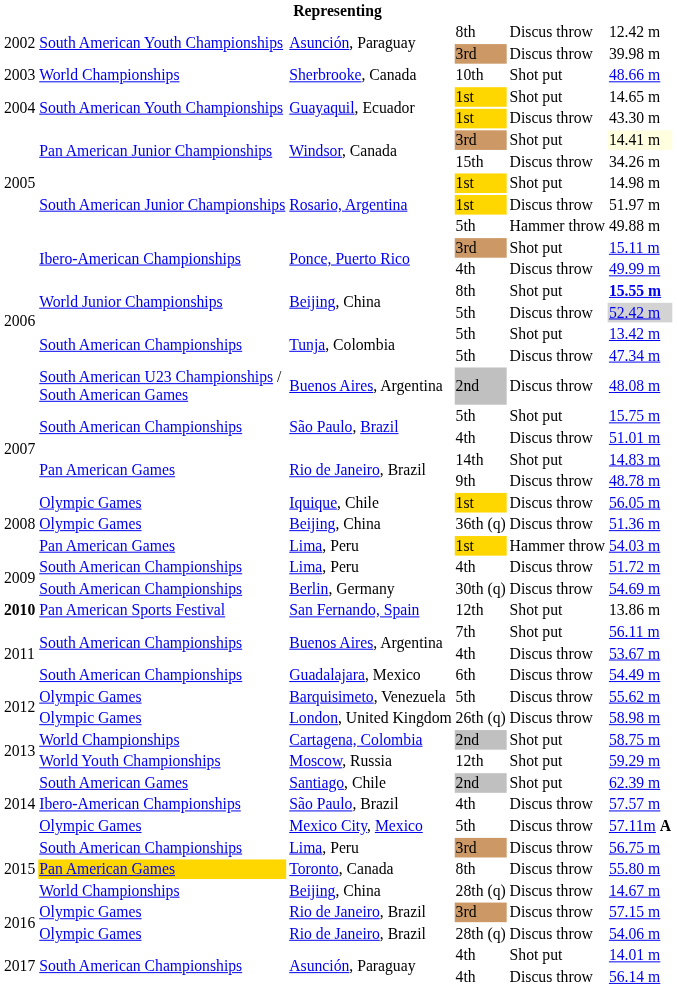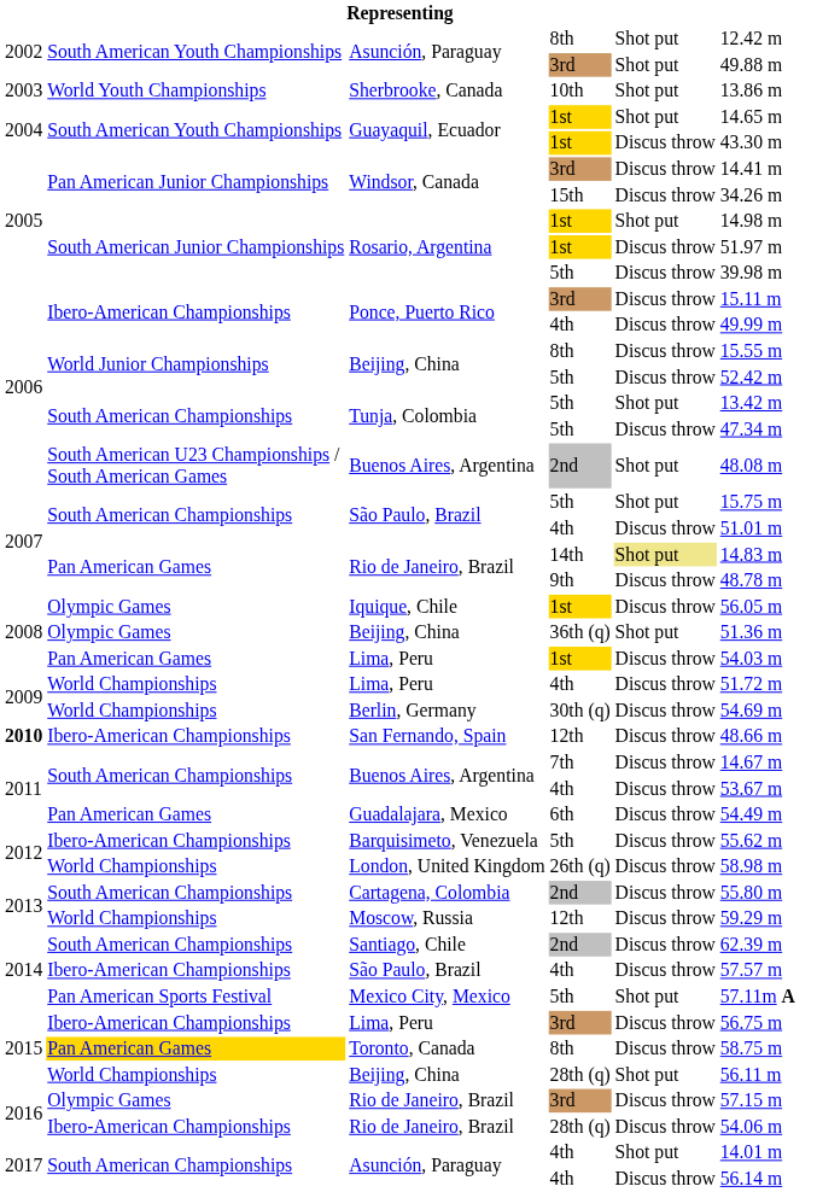Asunción, Paraguay / 8th | column 5: Discus throw -> Shot put
Asunción, Paraguay / 3rd | column 5: Discus throw -> Shot put
Asunción, Paraguay / 3rd | column 6: 39.98 m -> 49.88 m
Sherbrooke, Canada | column 2: World Championships -> World Youth Championships
Sherbrooke, Canada | column 6: 48.66 m -> 13.86 m
Windsor, Canada / 3rd | column 5: Shot put -> Discus throw
Windsor, Canada / 3rd | column 6: lightyellow background -> no background
Rosario, Argentina / 5th | column 5: Hammer throw -> Discus throw
Rosario, Argentina / 5th | column 6: 49.88 m -> 39.98 m
Ponce, Puerto Rico / 3rd | column 5: Shot put -> Discus throw
Beijing, China / 8th | column 5: Shot put -> Discus throw
Beijing, China / 8th | column 6: bold -> normal
Beijing, China / 5th | column 6: lightgrey background -> no background
Buenos Aires, Argentina / 2nd | column 5: Discus throw -> Shot put
Rio de Janeiro, Brazil / 14th | column 5: no background -> khaki background
Beijing, China / 36th (q) | column 5: Discus throw -> Shot put
Lima, Peru / 1st | column 5: Hammer throw -> Discus throw
Lima, Peru / 4th | column 2: South American Championships -> World Championships
Berlin, Germany | column 2: South American Championships -> World Championships
San Fernando, Spain | column 2: Pan American Sports Festival -> Ibero-American Championships
San Fernando, Spain | column 5: Shot put -> Discus throw
San Fernando, Spain | column 6: 13.86 m -> 48.66 m
Buenos Aires, Argentina / 7th | column 5: Shot put -> Discus throw
Buenos Aires, Argentina / 7th | column 6: 56.11 m -> 14.67 m
Guadalajara, Mexico | column 2: South American Championships -> Pan American Games
Barquisimeto, Venezuela | column 2: Olympic Games -> Ibero-American Championships
London, United Kingdom | column 2: Olympic Games -> World Championships
Cartagena, Colombia | column 2: World Championships -> South American Championships
Cartagena, Colombia | column 5: Shot put -> Discus throw
Cartagena, Colombia | column 6: 58.75 m -> 55.80 m
Moscow, Russia | column 2: World Youth Championships -> World Championships
Moscow, Russia | column 5: Shot put -> Discus throw
Santiago, Chile | column 2: South American Games -> South American Championships
Santiago, Chile | column 5: Shot put -> Discus throw
Mexico City, Mexico | column 2: Olympic Games -> Pan American Sports Festival
Mexico City, Mexico | column 5: Discus throw -> Shot put
Lima, Peru / 3rd | column 2: South American Championships -> Ibero-American Championships
Toronto, Canada | column 6: 55.80 m -> 58.75 m
Beijing, China / 28th (q) | column 5: Discus throw -> Shot put
Beijing, China / 28th (q) | column 6: 14.67 m -> 56.11 m
Rio de Janeiro, Brazil / 28th (q) | column 2: Olympic Games -> Ibero-American Championships
